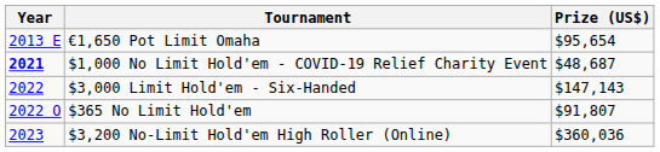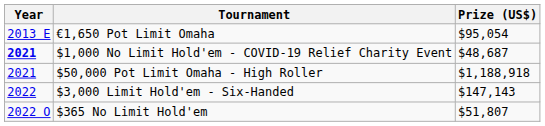€1,650 Pot Limit Omaha | Prize (US$): $95,654 -> $95,054
+ row: 2021 | $50,000 Pot Limit Omaha - High Roller | $1,188,918
$365 No Limit Hold'em | Prize (US$): $91,807 -> $51,807
- row: 2023 | $3,200 No-Limit Hold'em High Roller (Online) | $360,036
